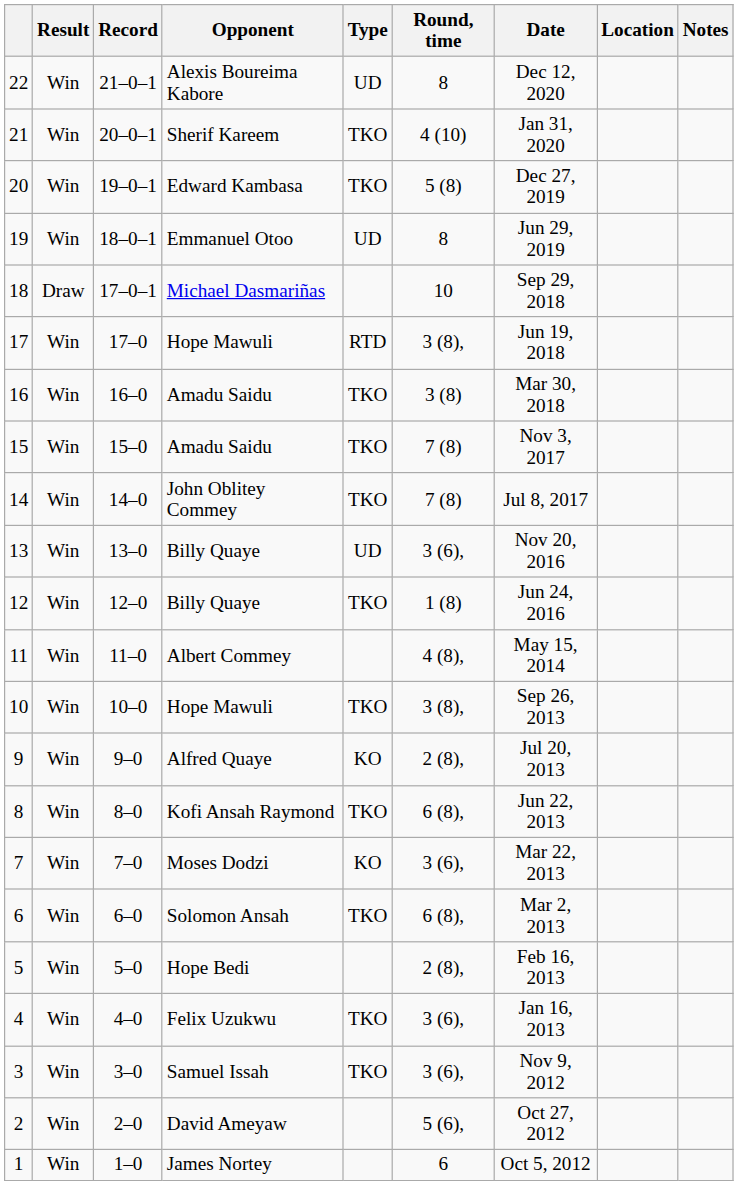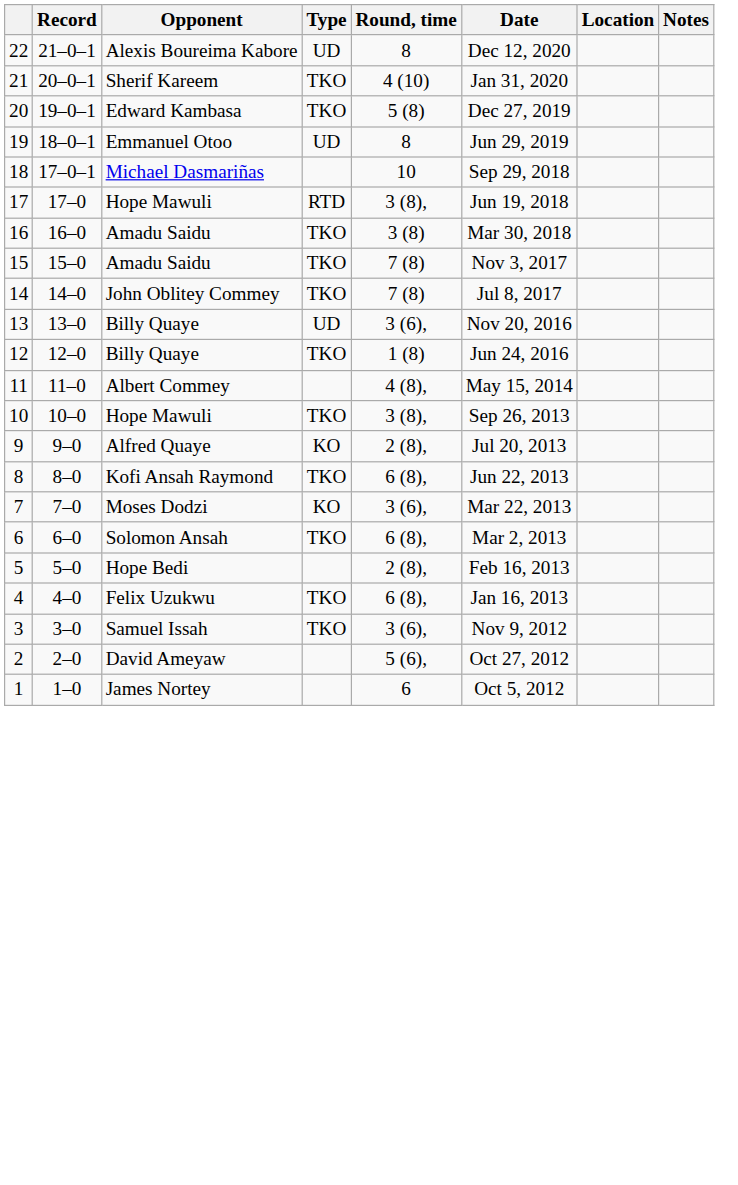- column: Result | Win | Win | Win | Win | Draw | Win | Win | Win | Win | Win | Win | Win | Win | Win | Win | Win | Win | Win | Win | Win | Win | Win
4 | Round, time: 3 (6), -> 6 (8),
